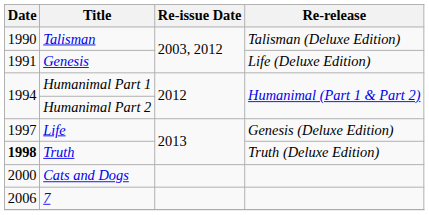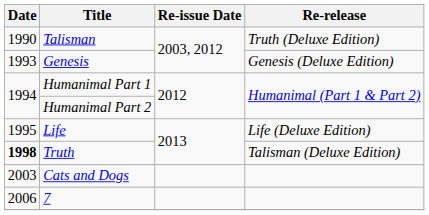Talisman | Re-release: Talisman (Deluxe Edition) -> Truth (Deluxe Edition)
Genesis | Date: 1991 -> 1993
Genesis | Re-release: Life (Deluxe Edition) -> Genesis (Deluxe Edition)
Life | Date: 1997 -> 1995
Life | Re-release: Genesis (Deluxe Edition) -> Life (Deluxe Edition)
Truth | Re-release: Truth (Deluxe Edition) -> Talisman (Deluxe Edition)
Cats and Dogs | Date: 2000 -> 2003
